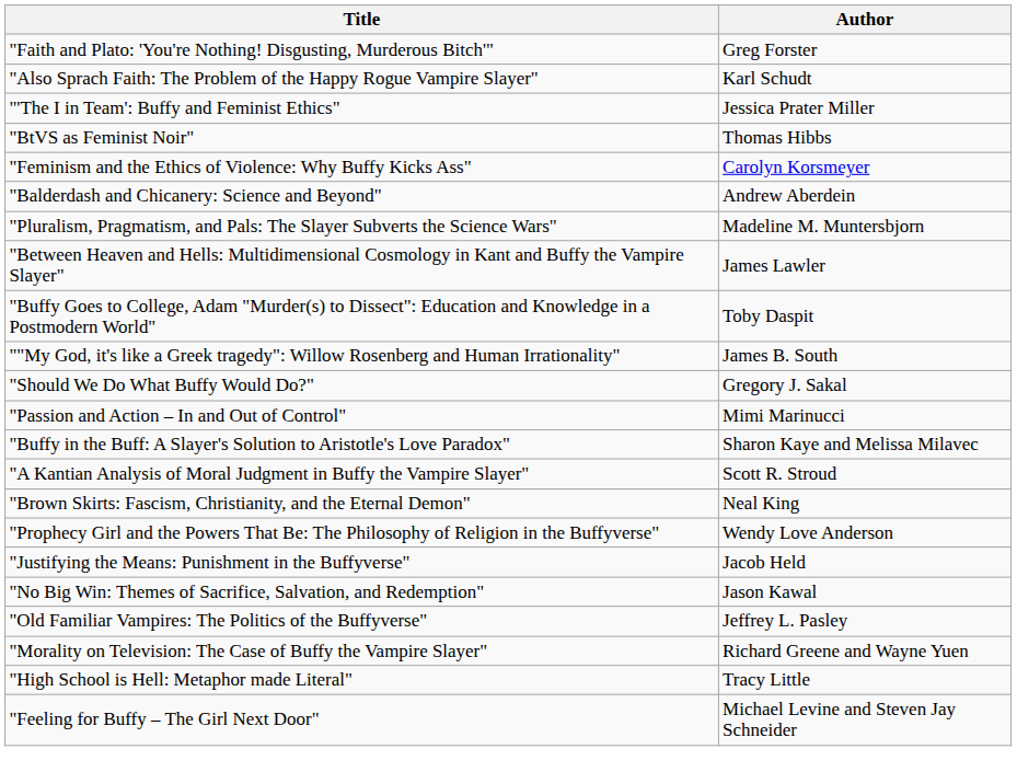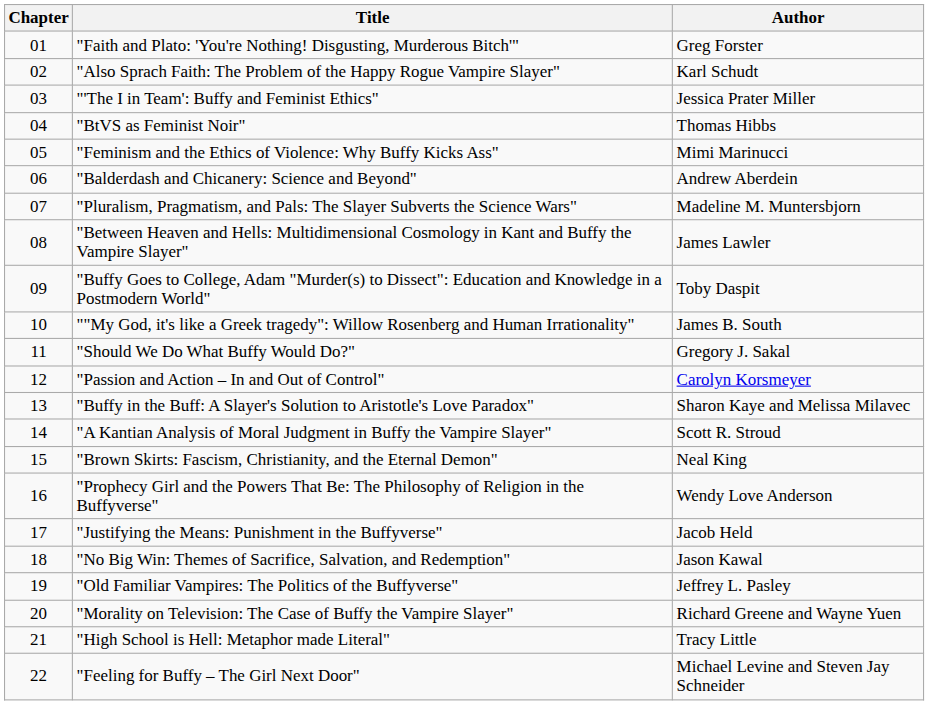+ column: Chapter | 01 | 02 | 03 | 04 | 05 | 06 | 07 | 08 | 09 | 10 | 11 | 12 | 13 | 14 | 15 | 16 | 17 | 18 | 19 | 20 | 21 | 22
"Feminism and the Ethics of Violence: Why Buffy Kicks Ass" | Author: Carolyn Korsmeyer -> Mimi Marinucci
"Passion and Action – In and Out of Control" | Author: Mimi Marinucci -> Carolyn Korsmeyer
